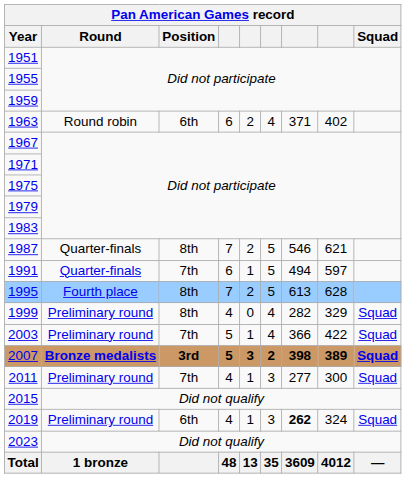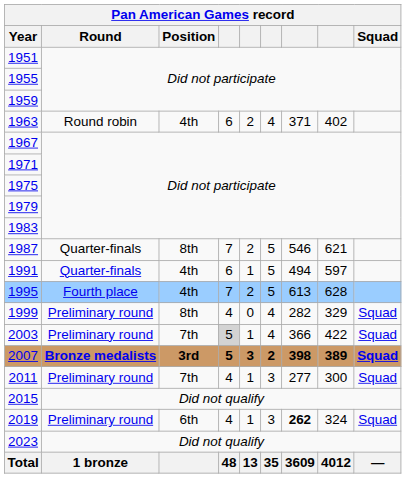1963 | Position: 6th -> 4th
1991 | Position: 7th -> 4th
1995 | Position: 8th -> 4th
2003 | column 4: no background -> lightgrey background
